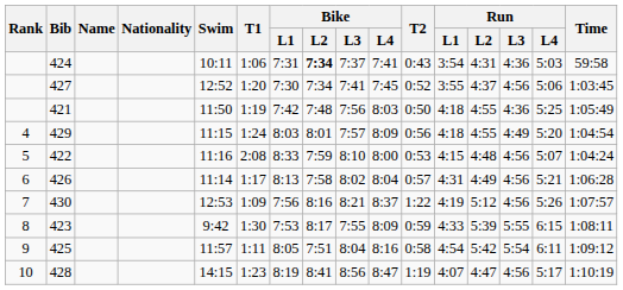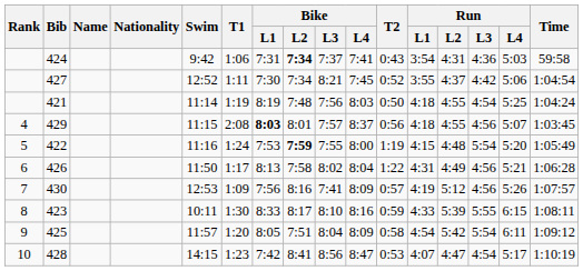424 | Swim: 10:11 -> 9:42
427 | T1: 1:20 -> 1:11
427 | Bike / L3: 7:41 -> 8:21
427 | Run / L3: 4:56 -> 4:42
427 | Time: 1:03:45 -> 1:04:54
421 | Swim: 11:50 -> 11:14
421 | Bike / L1: 7:42 -> 8:19
421 | Run / L3: 4:36 -> 4:54
421 | Time: 1:05:49 -> 1:04:24
429 | T1: 1:24 -> 2:08
429 | Bike / L1: normal -> bold
429 | Bike / L4: 8:09 -> 8:37
429 | Run / L3: 4:49 -> 4:56
429 | Run / L4: 5:20 -> 5:07
429 | Time: 1:04:54 -> 1:03:45
422 | T1: 2:08 -> 1:24
422 | Bike / L1: 8:33 -> 7:53
422 | Bike / L2: normal -> bold
422 | Bike / L3: 8:10 -> 7:55
422 | T2: 0:53 -> 1:19
422 | Run / L3: 4:56 -> 5:54
422 | Run / L4: 5:07 -> 5:20
422 | Time: 1:04:24 -> 1:05:49
426 | Swim: 11:14 -> 11:50
426 | T2: 0:57 -> 1:22
430 | Bike / L3: 8:21 -> 7:41
430 | Bike / L4: 8:37 -> 8:09
430 | T2: 1:22 -> 0:57
423 | Swim: 9:42 -> 10:11
423 | Bike / L1: 7:53 -> 8:33
423 | Bike / L3: 7:55 -> 8:10
423 | Bike / L4: 8:09 -> 8:16
425 | T1: 1:11 -> 1:20
425 | Bike / L4: 8:16 -> 8:09
428 | Bike / L1: 8:19 -> 7:42
428 | T2: 1:19 -> 0:53
428 | Run / L3: 4:56 -> 4:54
